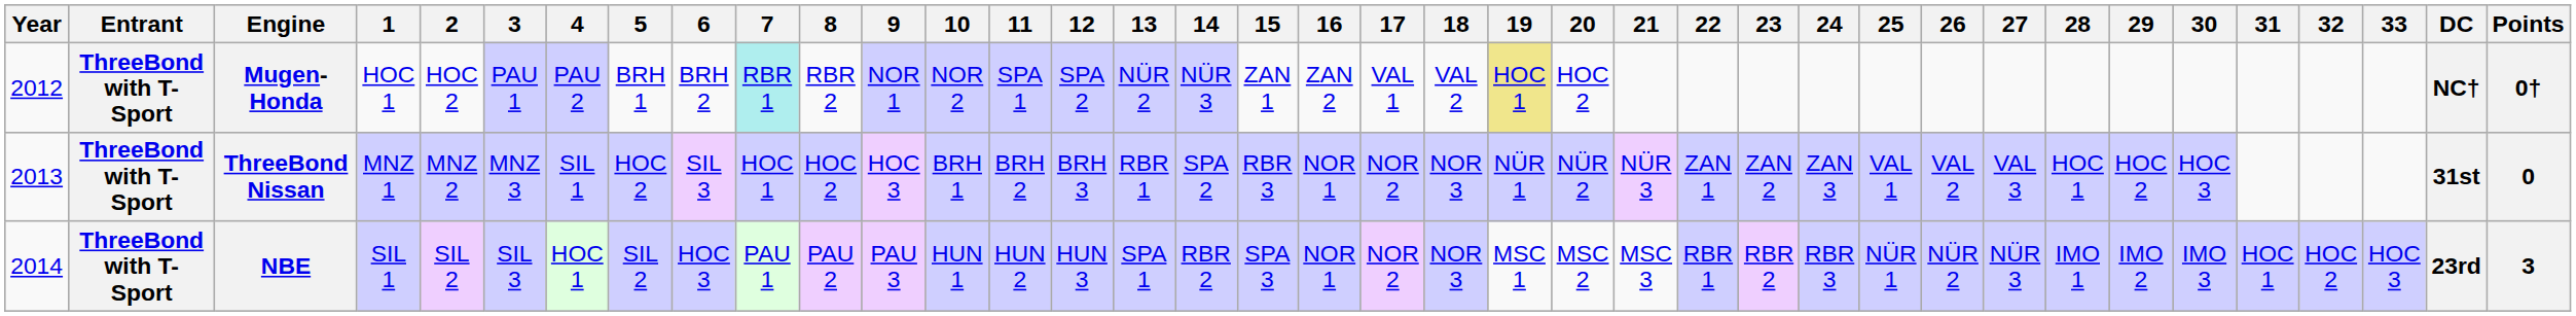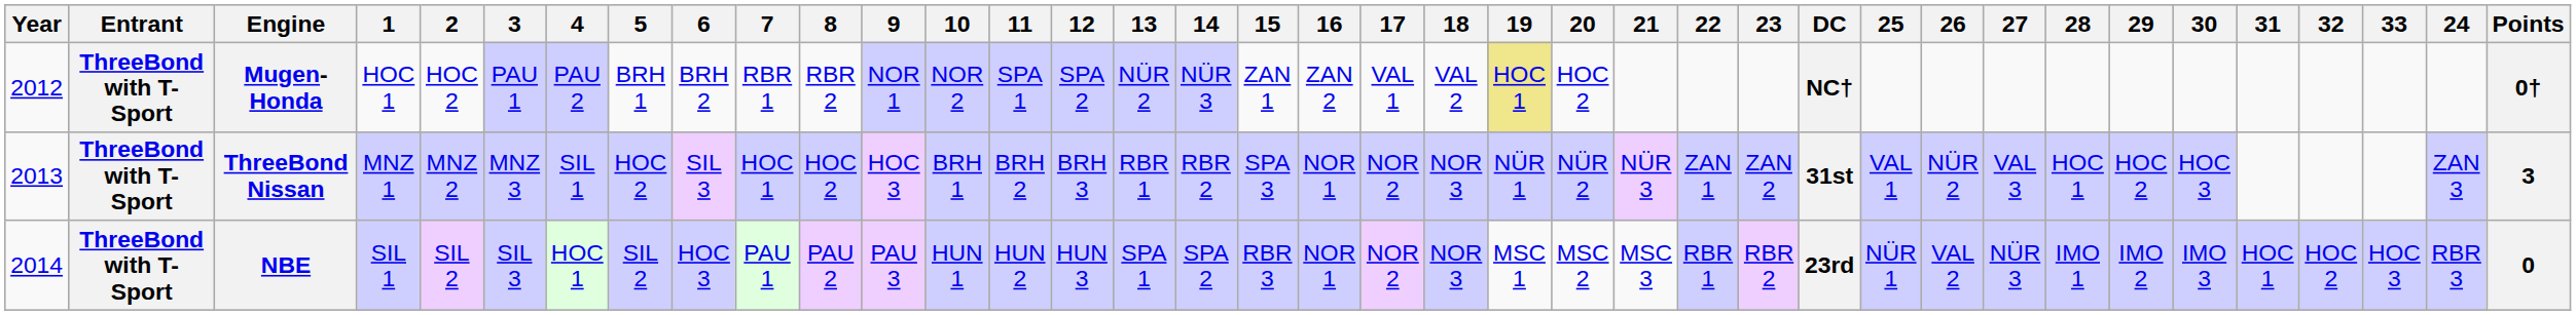columns swapped: 24 <-> DC
Mugen-Honda | 7: paleturquoise background -> no background
ThreeBond Nissan | 14: SPA 2 -> RBR 2
ThreeBond Nissan | 15: RBR 3 -> SPA 3
ThreeBond Nissan | 26: VAL 2 -> NÜR 2
ThreeBond Nissan | Points: 0 -> 3
NBE | 14: RBR 2 -> SPA 2
NBE | 15: SPA 3 -> RBR 3
NBE | 26: NÜR 2 -> VAL 2
NBE | Points: 3 -> 0
